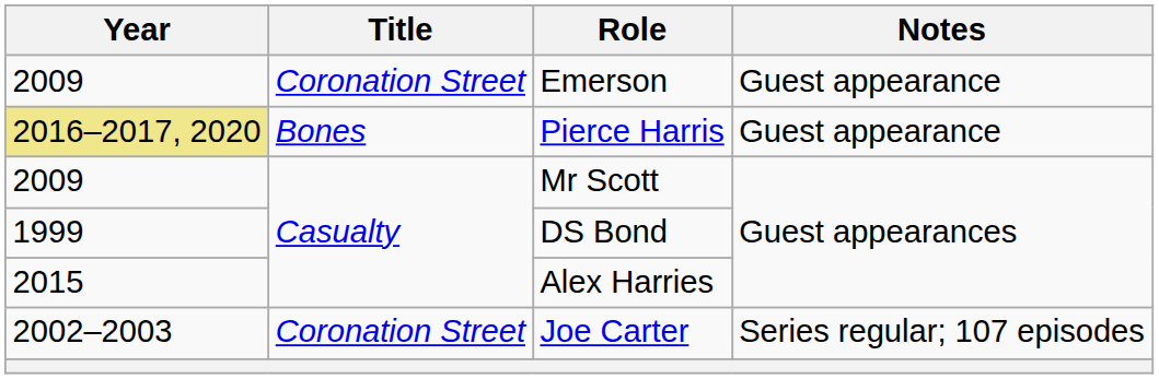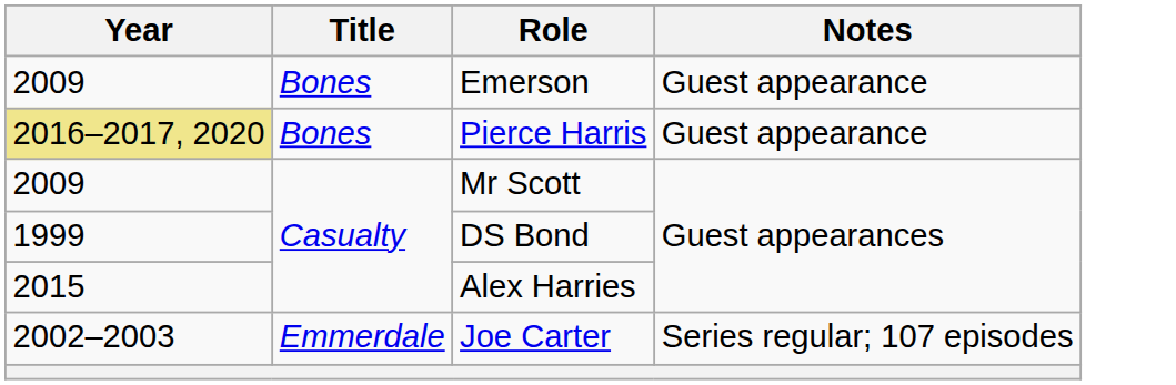Emerson | Title: Coronation Street -> Bones
Joe Carter | Title: Coronation Street -> Emmerdale
